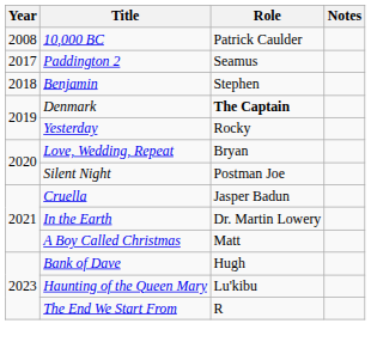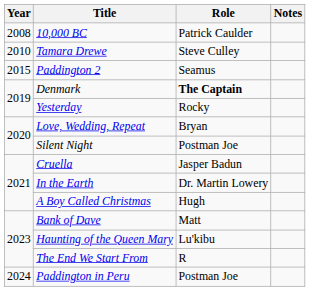+ row: 2010 | Tamara Drewe | Steve Culley
Paddington 2 | Year: 2017 -> 2015
- row: 2018 | Benjamin | Stephen
A Boy Called Christmas | Role: Matt -> Hugh
Bank of Dave | Role: Hugh -> Matt
+ row: 2024 | Paddington in Peru | Postman Joe
